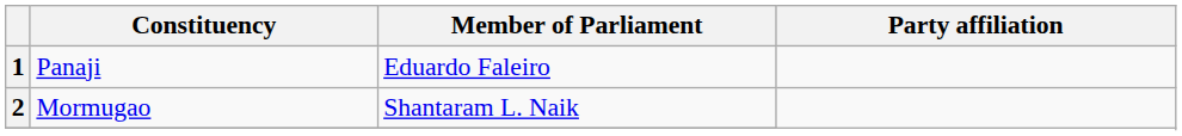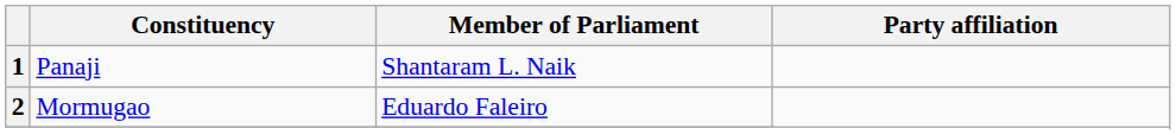1 | Member of Parliament: Eduardo Faleiro -> Shantaram L. Naik
2 | Member of Parliament: Shantaram L. Naik -> Eduardo Faleiro
